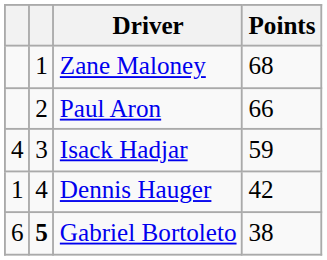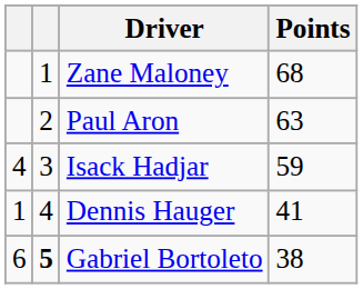Paul Aron | Points: 66 -> 63
Dennis Hauger | Points: 42 -> 41
